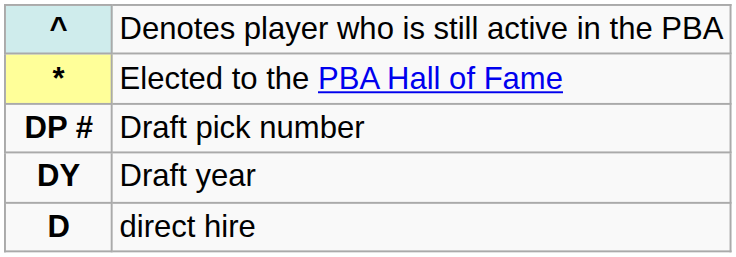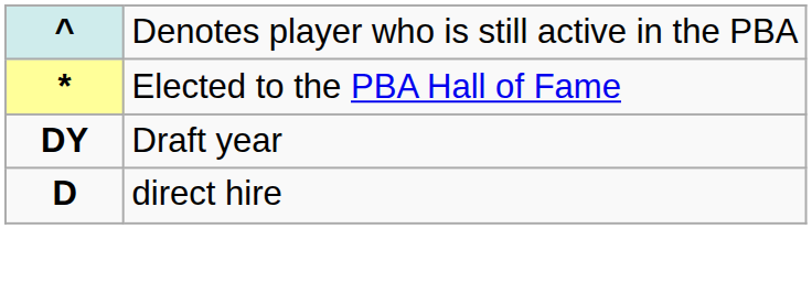- row: DP # | Draft pick number
